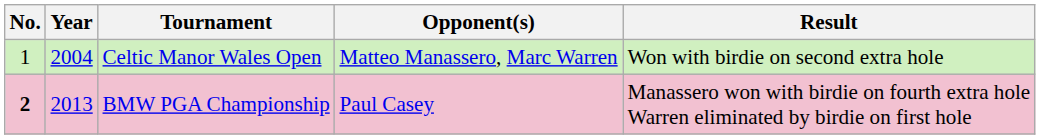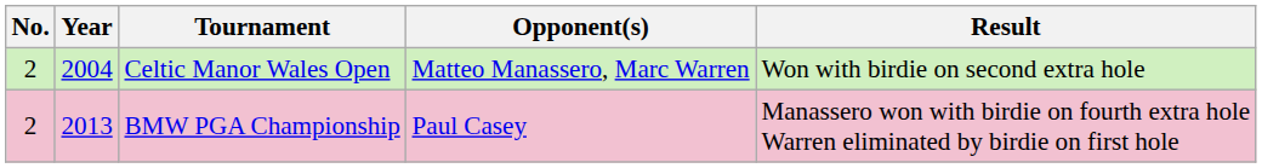Celtic Manor Wales Open | No.: 1 -> 2
BMW PGA Championship | No.: bold -> normal
